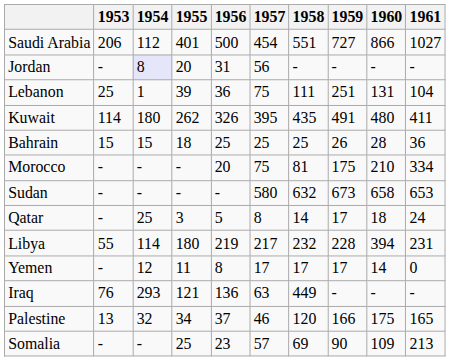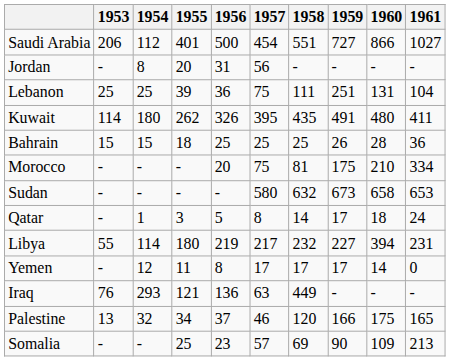Jordan | 1954: lavender background -> no background
Lebanon | 1954: 1 -> 25
Qatar | 1954: 25 -> 1
Libya | 1959: 228 -> 227
